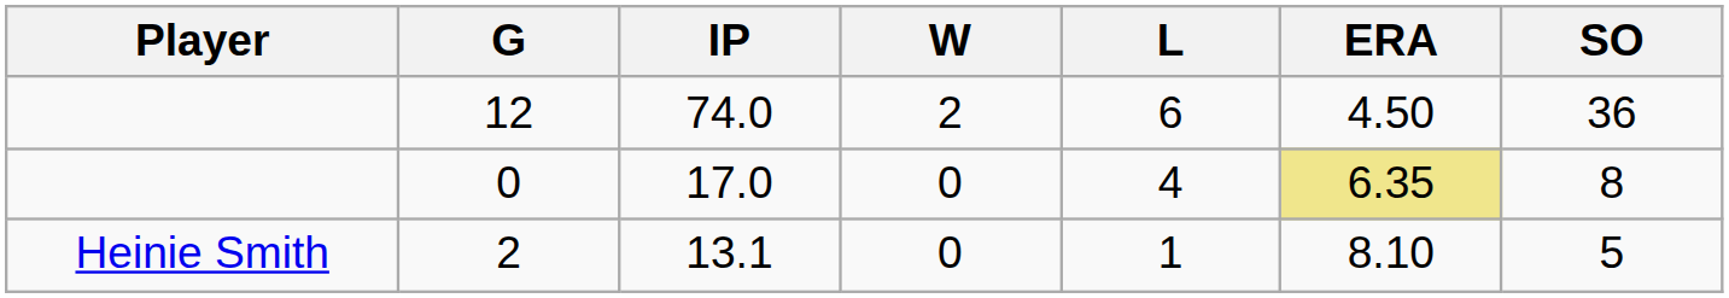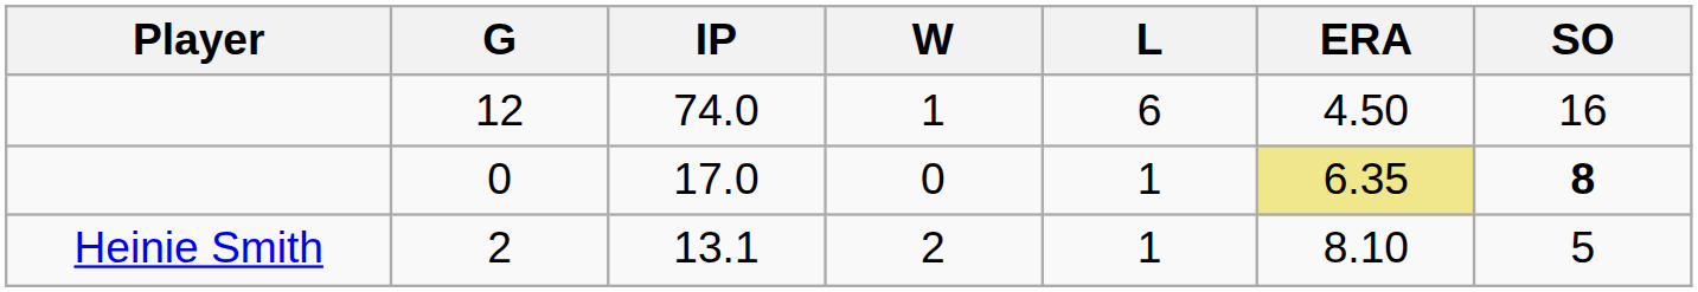74.0 | W: 2 -> 1
74.0 | SO: 36 -> 16
17.0 | L: 4 -> 1
17.0 | SO: normal -> bold
13.1 | W: 0 -> 2
